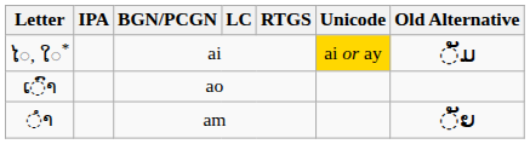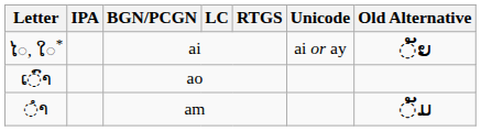ໄ◌, ໃ◌* | Unicode: gold background -> no background
ໄ◌, ໃ◌* | Old Alternative: ◌ັມ -> ◌ັຍ
◌ໍາ | Old Alternative: ◌ັຍ -> ◌ັມ
